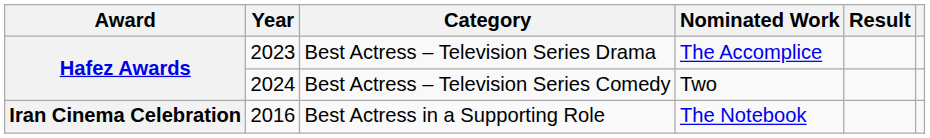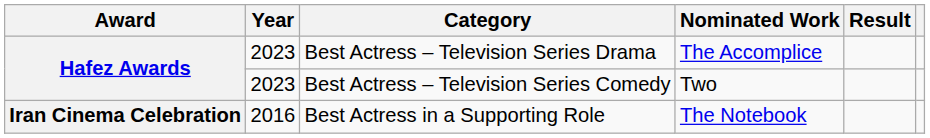Best Actress – Television Series Comedy | Year: 2024 -> 2023
